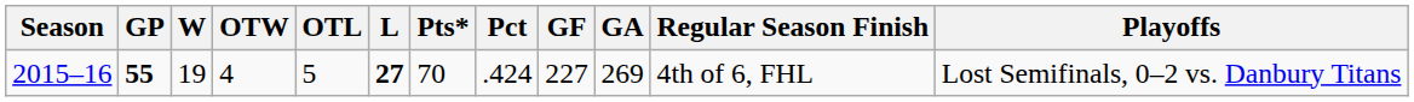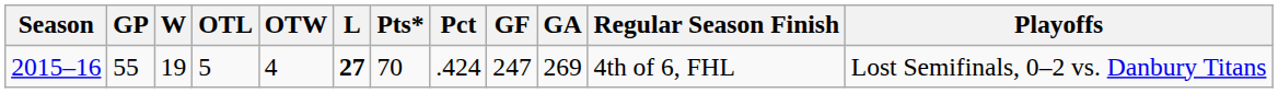columns swapped: OTW <-> OTL
2015–16 | GP: bold -> normal
2015–16 | GF: 227 -> 247
